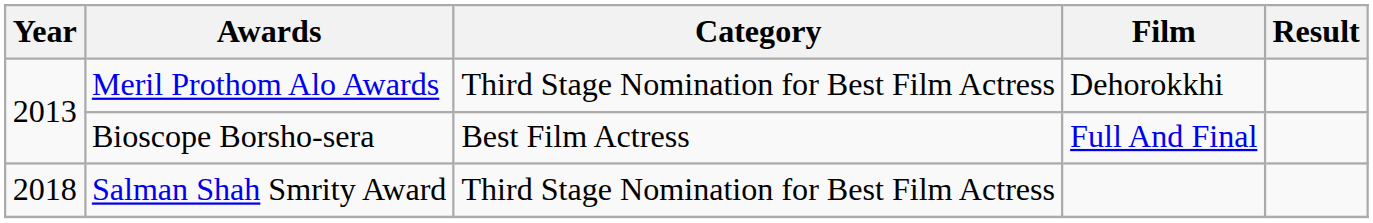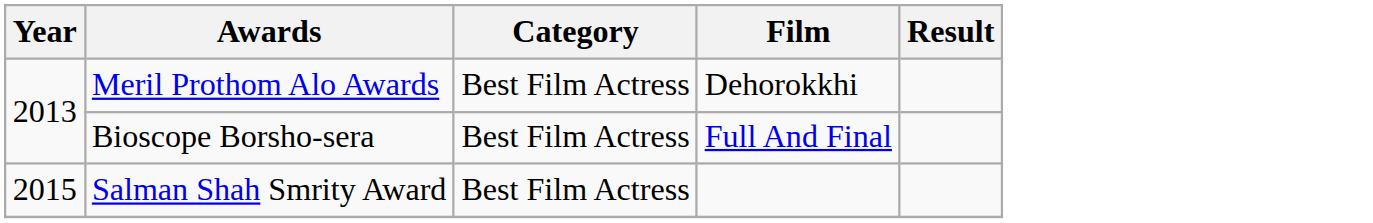Meril Prothom Alo Awards | Category: Third Stage Nomination for Best Film Actress -> Best Film Actress
Salman Shah Smrity Award | Year: 2018 -> 2015
Salman Shah Smrity Award | Category: Third Stage Nomination for Best Film Actress -> Best Film Actress
